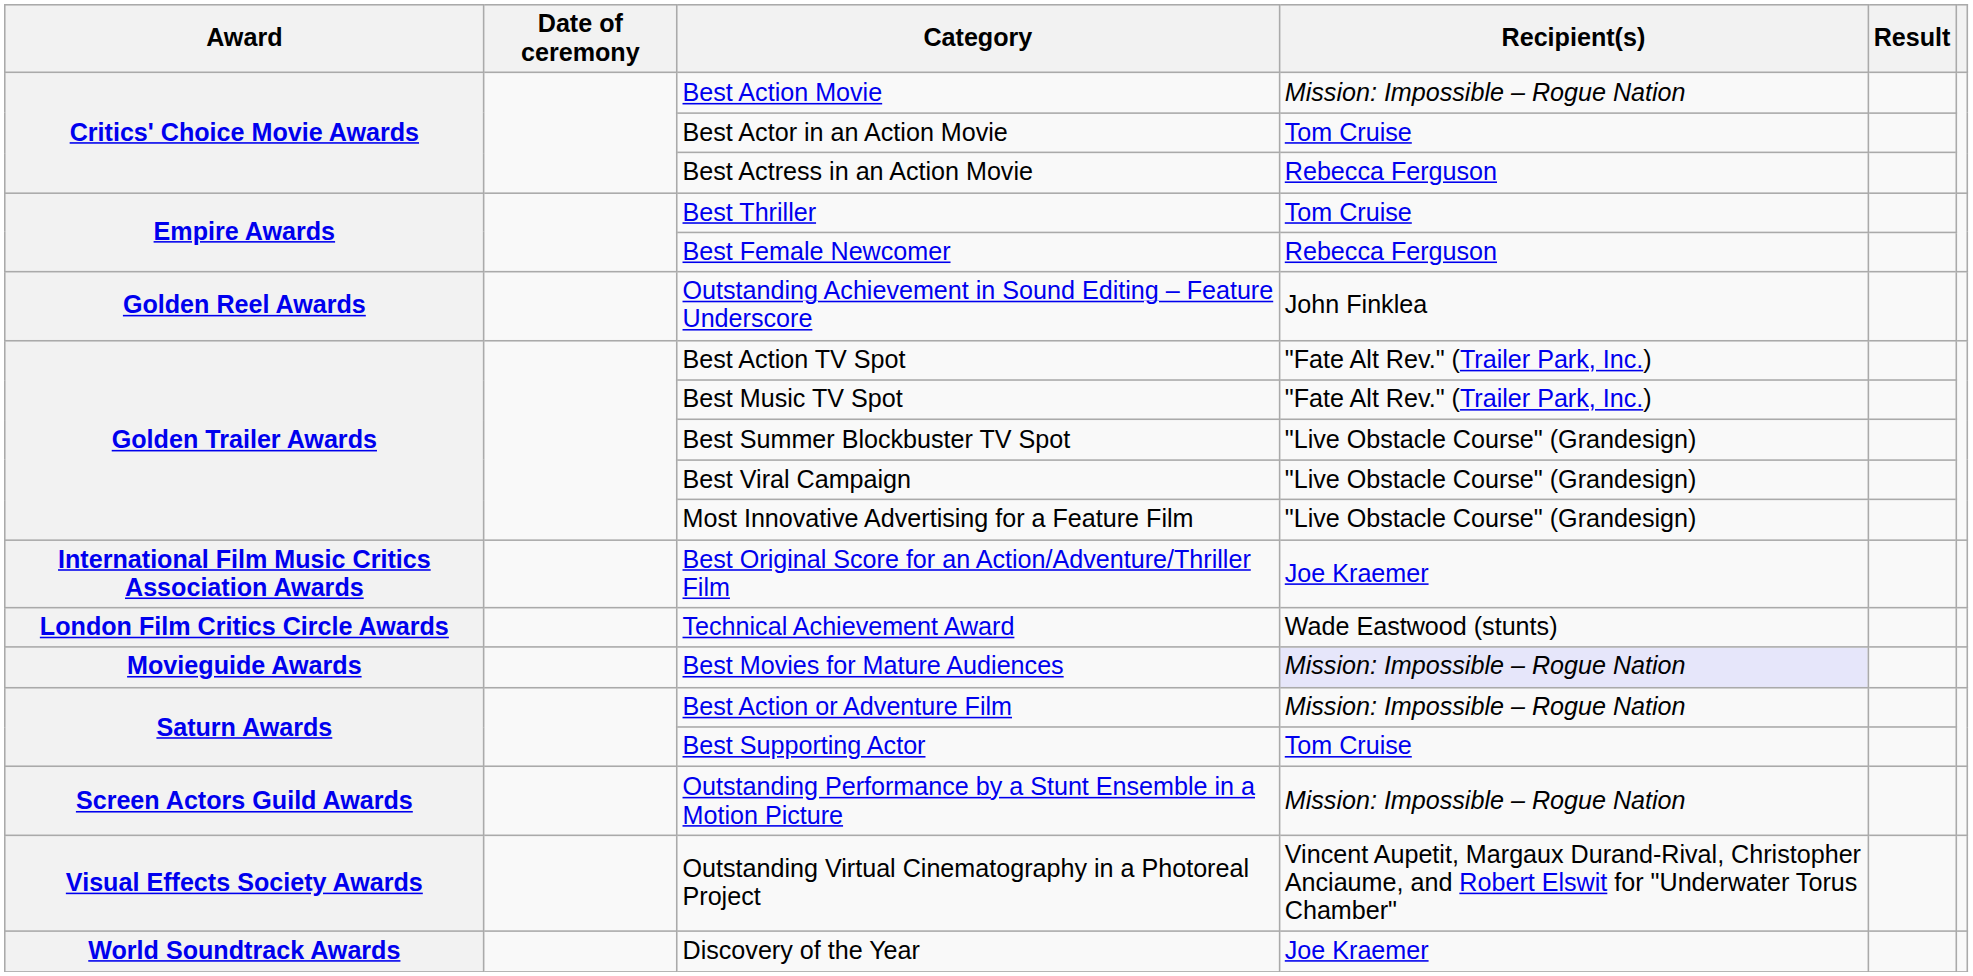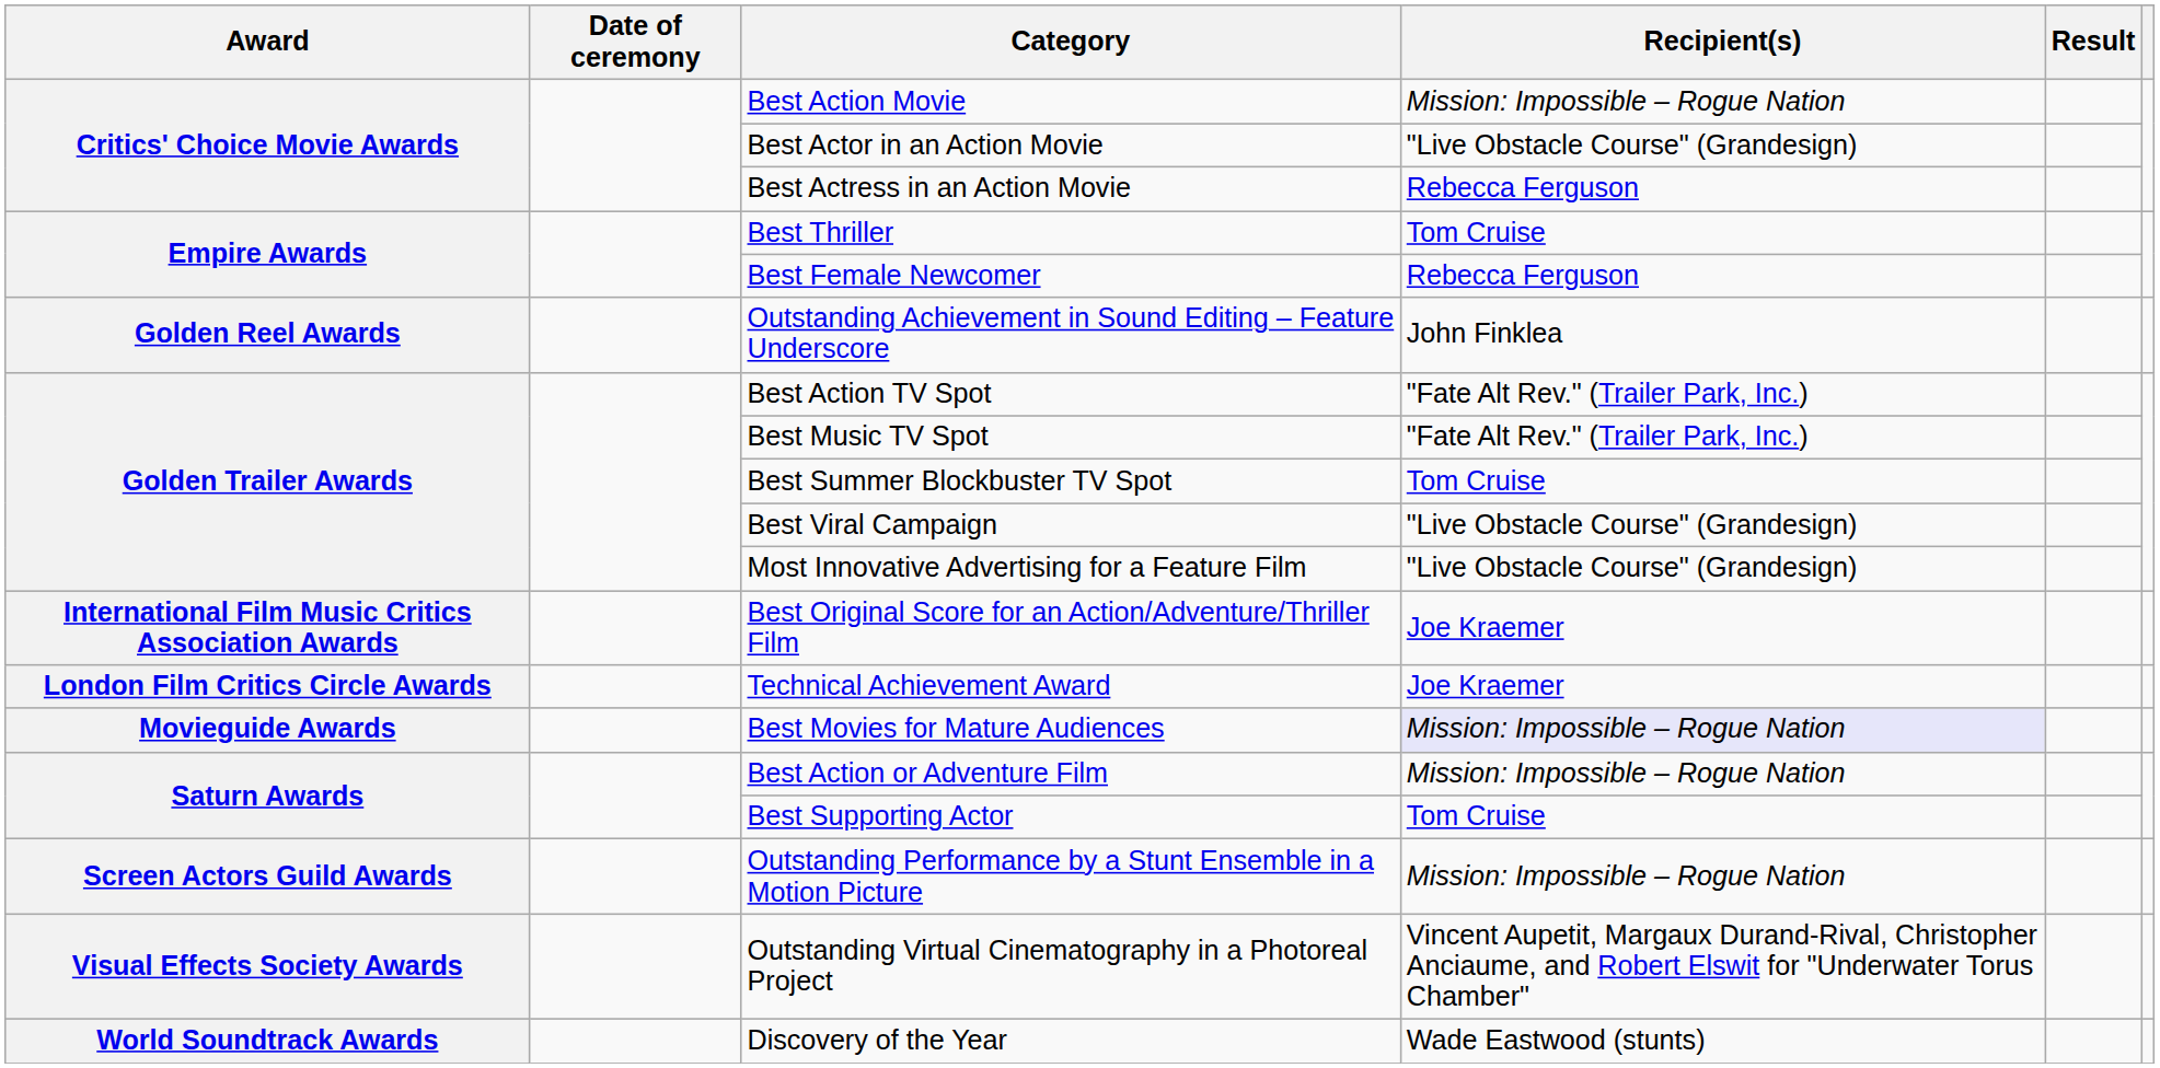Best Actor in an Action Movie | Recipient(s): Tom Cruise -> "Live Obstacle Course" (Grandesign)
Best Summer Blockbuster TV Spot | Recipient(s): "Live Obstacle Course" (Grandesign) -> Tom Cruise
Technical Achievement Award | Recipient(s): Wade Eastwood (stunts) -> Joe Kraemer
Discovery of the Year | Recipient(s): Joe Kraemer -> Wade Eastwood (stunts)
